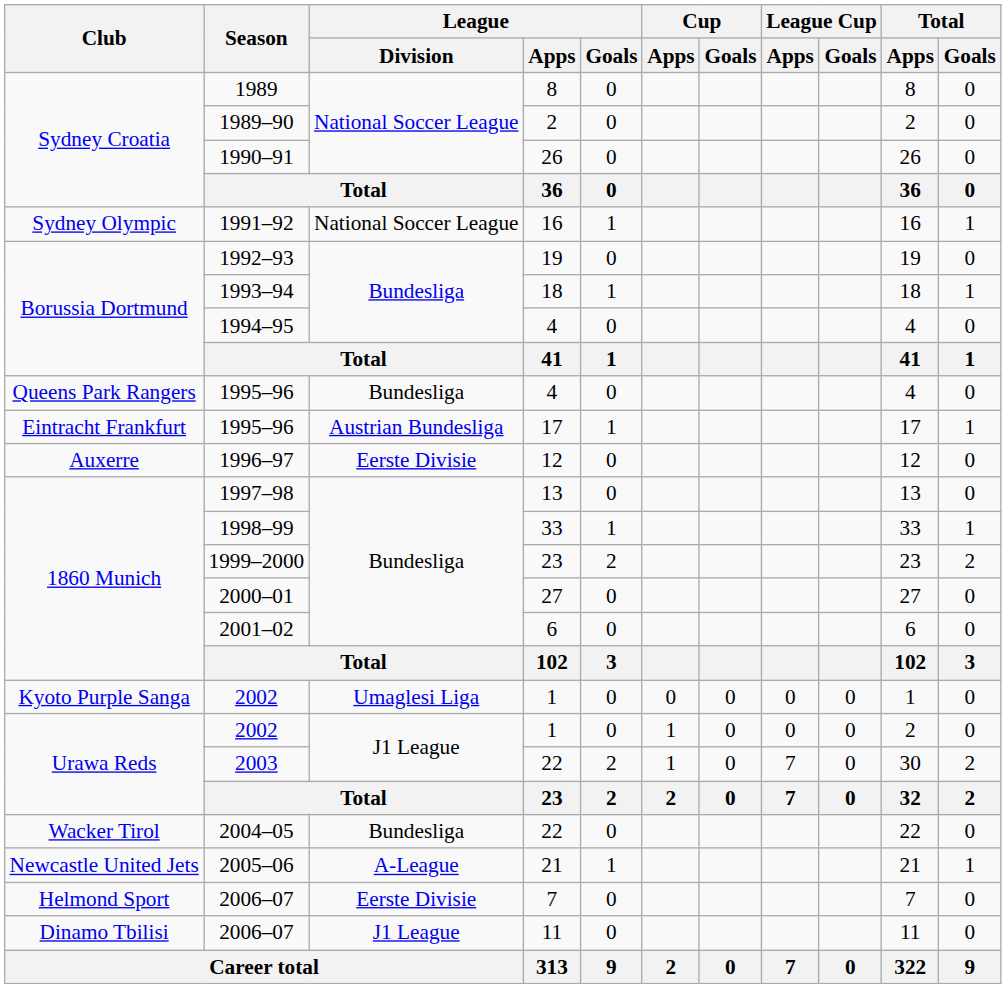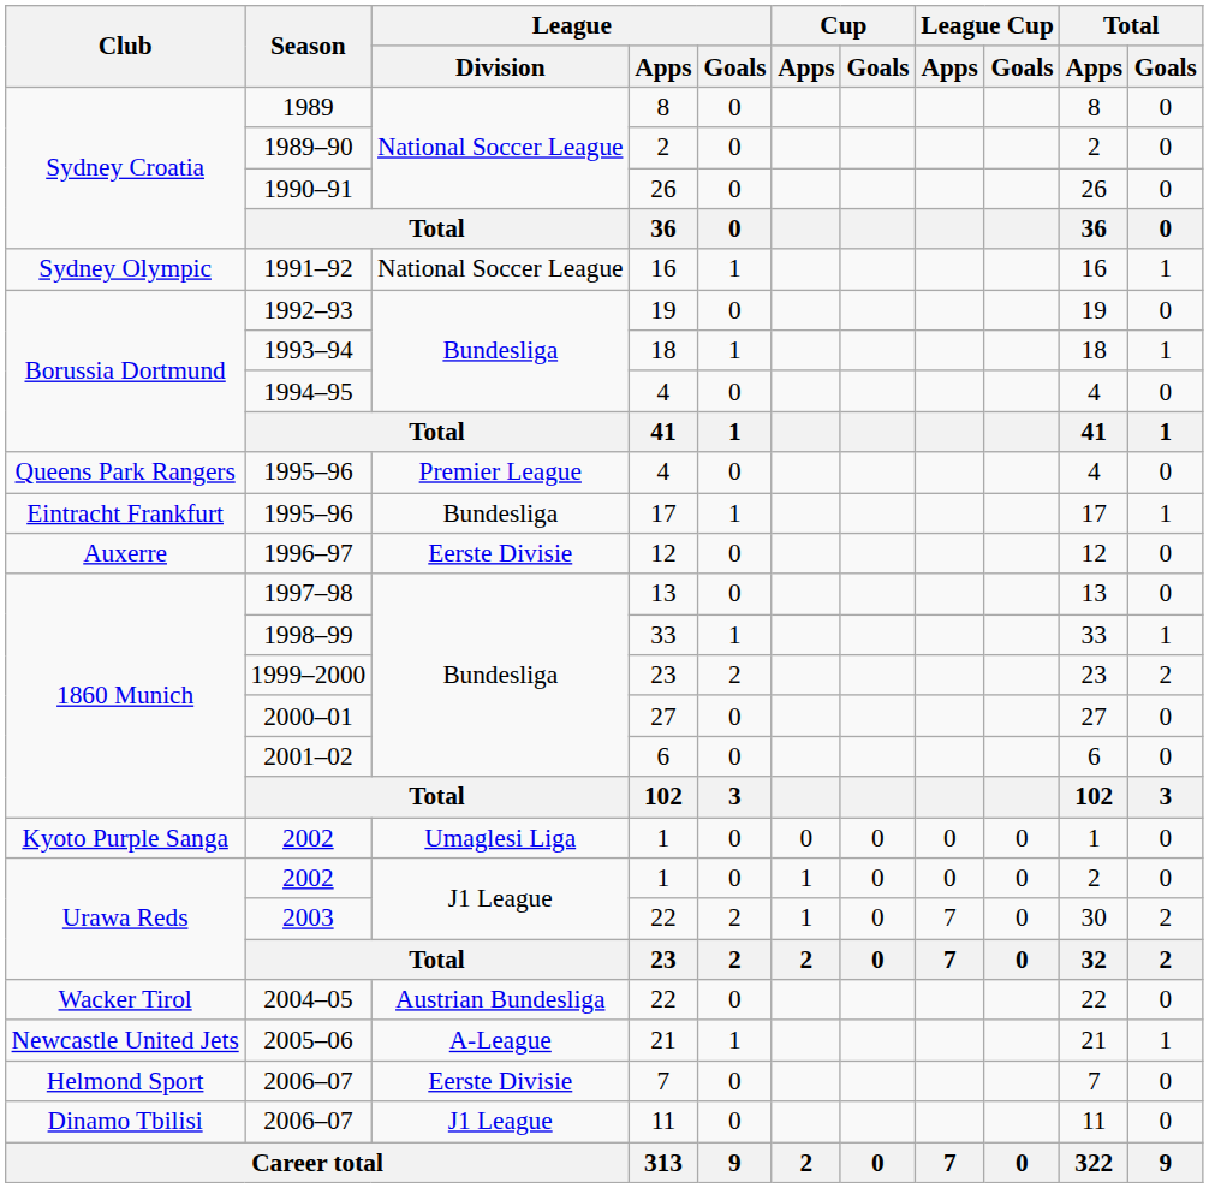Queens Park Rangers / 1995–96 | League / Division: Bundesliga -> Premier League
Eintracht Frankfurt / 1995–96 | League / Division: Austrian Bundesliga -> Bundesliga
2004–05 | League / Division: Bundesliga -> Austrian Bundesliga
